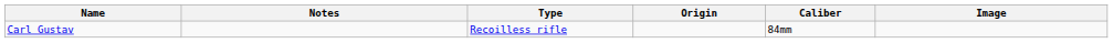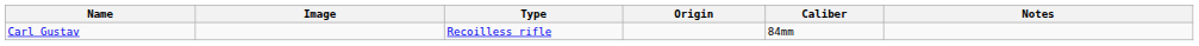columns swapped: Image <-> Notes
